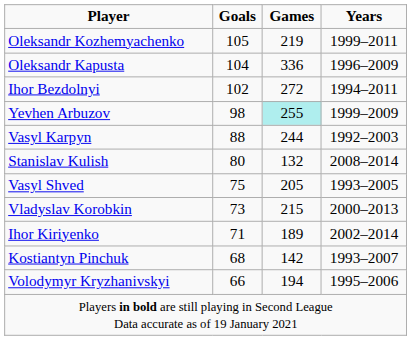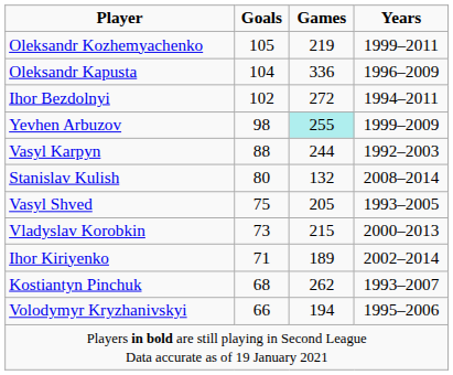Kostiantyn Pinchuk | Games: 142 -> 262
